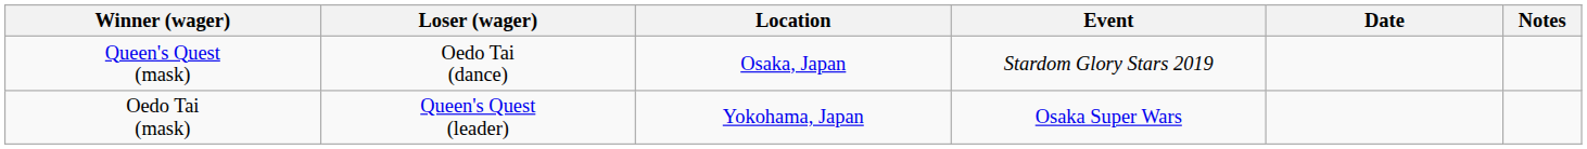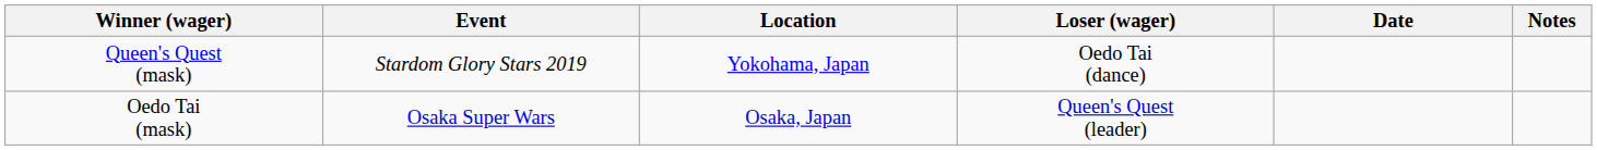columns swapped: Loser (wager) <-> Event
Queen's Quest (mask) | Location: Osaka, Japan -> Yokohama, Japan
Oedo Tai (mask) | Location: Yokohama, Japan -> Osaka, Japan
